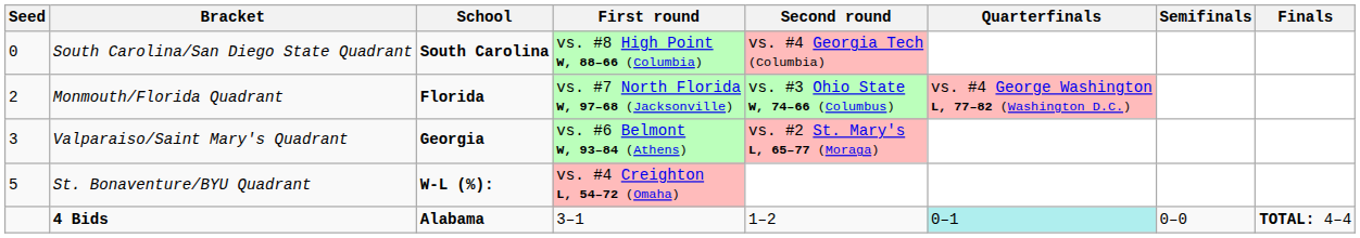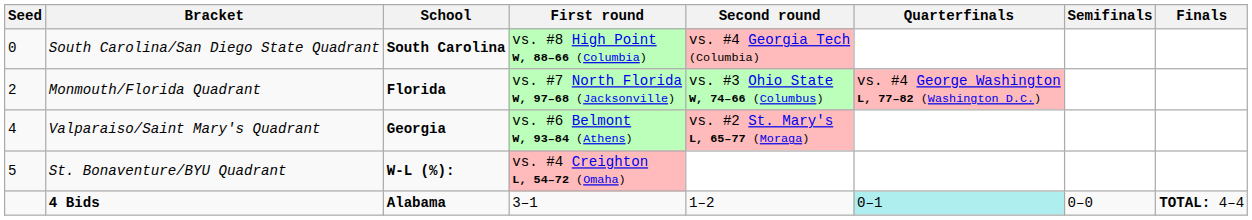Valparaiso/Saint Mary's Quadrant | Seed: 3 -> 4
